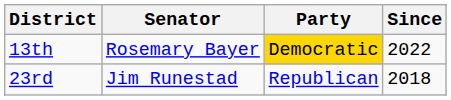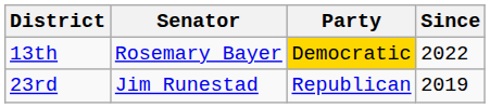23rd | Since: 2018 -> 2019
